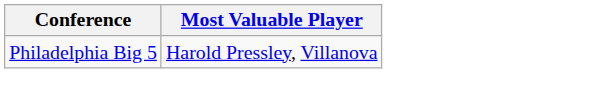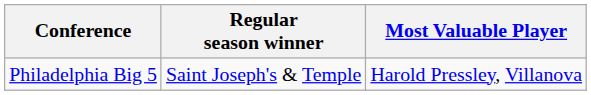+ column: Regular season winner | Saint Joseph's & Temple
